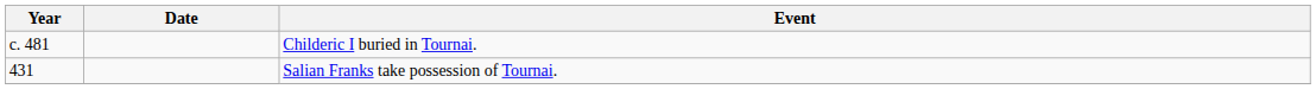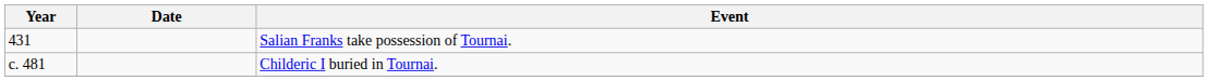rows swapped: Salian Franks take possession of Tournai. <-> Childeric I buried in Tournai.
